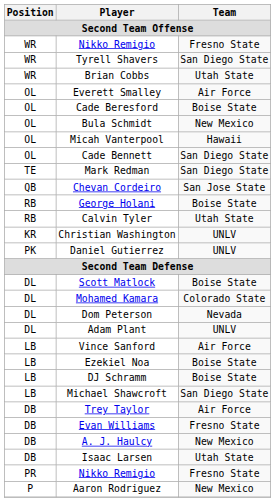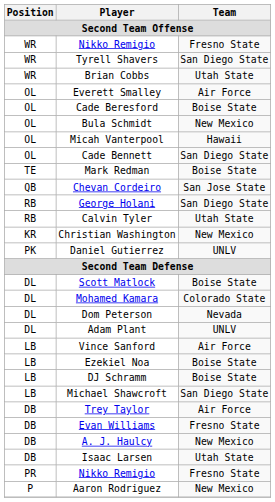Mark Redman | Team: San Diego State -> Boise State
George Holani | Team: Boise State -> San Diego State
Christian Washington | Team: UNLV -> New Mexico
